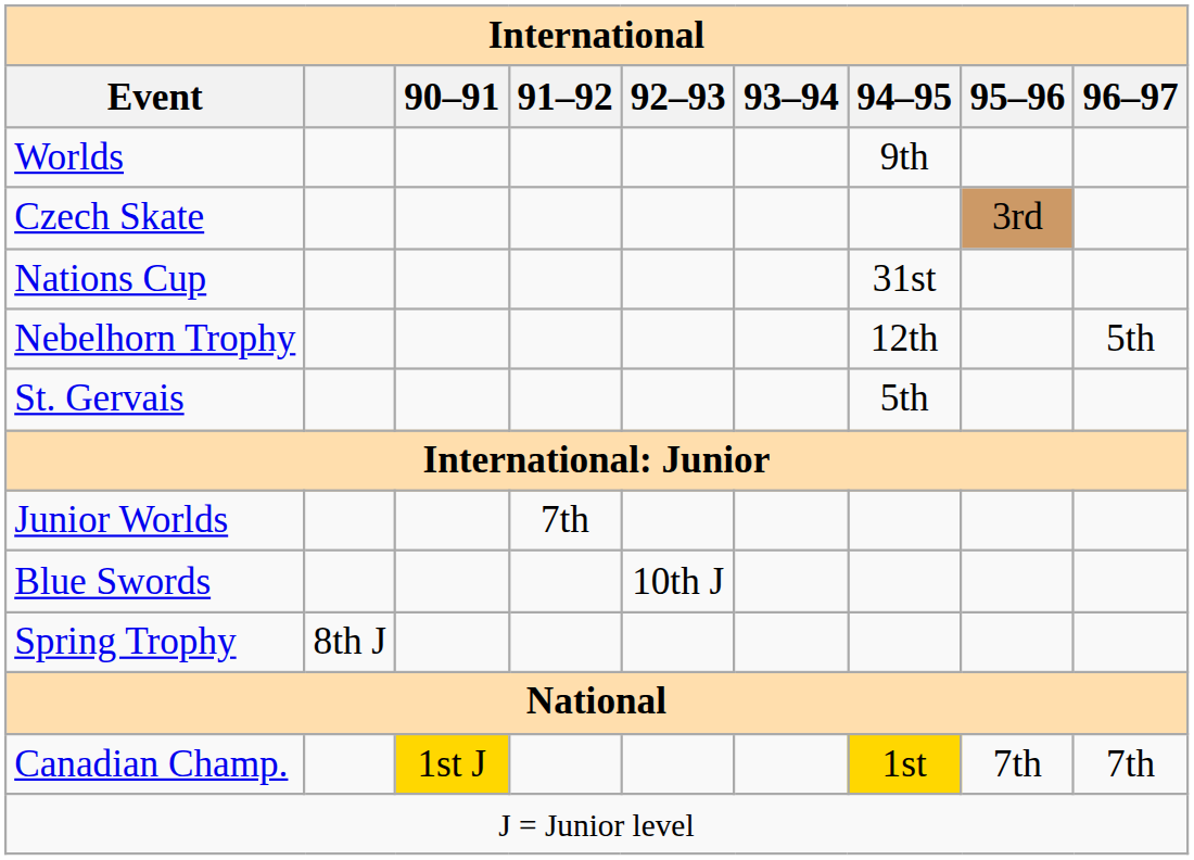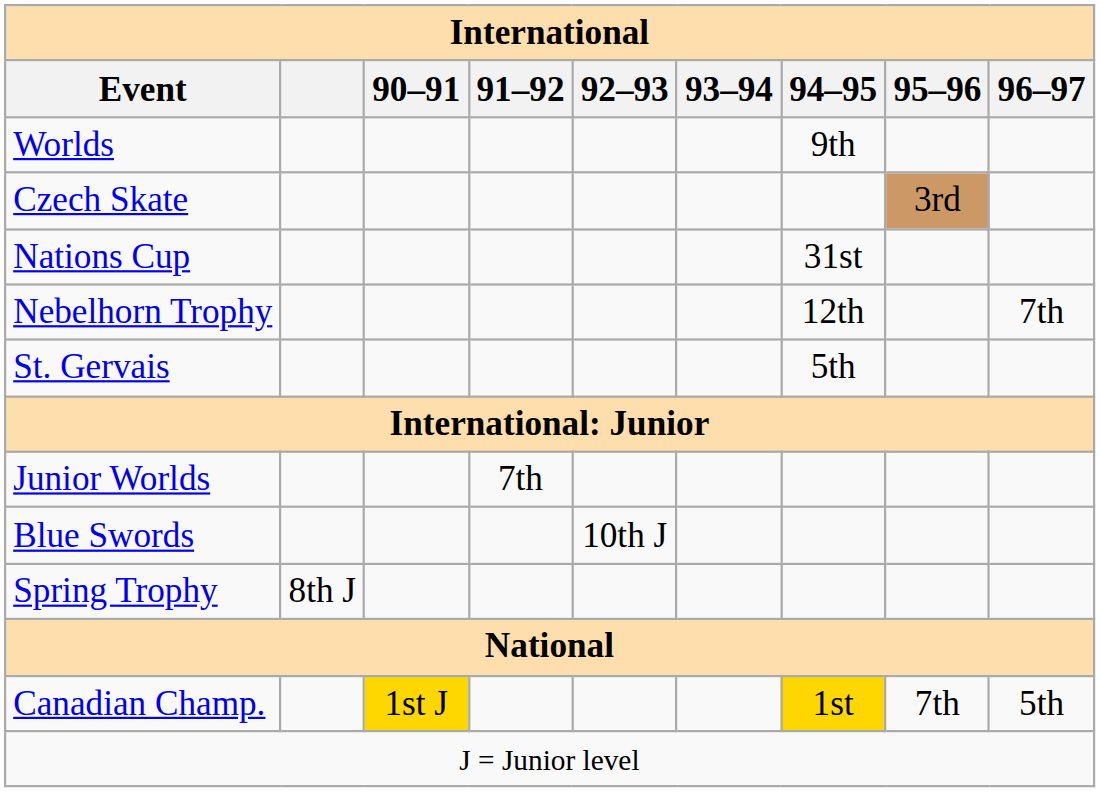Nebelhorn Trophy | 96–97: 5th -> 7th
Canadian Champ. | 96–97: 7th -> 5th
